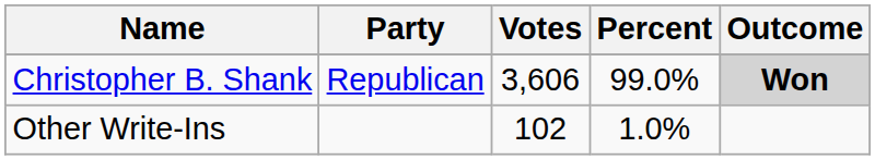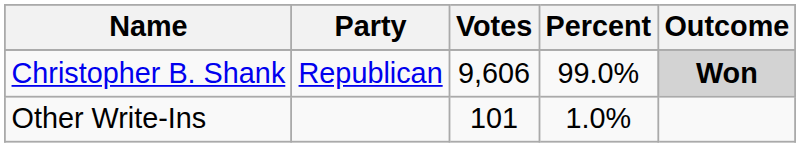Christopher B. Shank | Votes: 3,606 -> 9,606
Other Write-Ins | Votes: 102 -> 101
